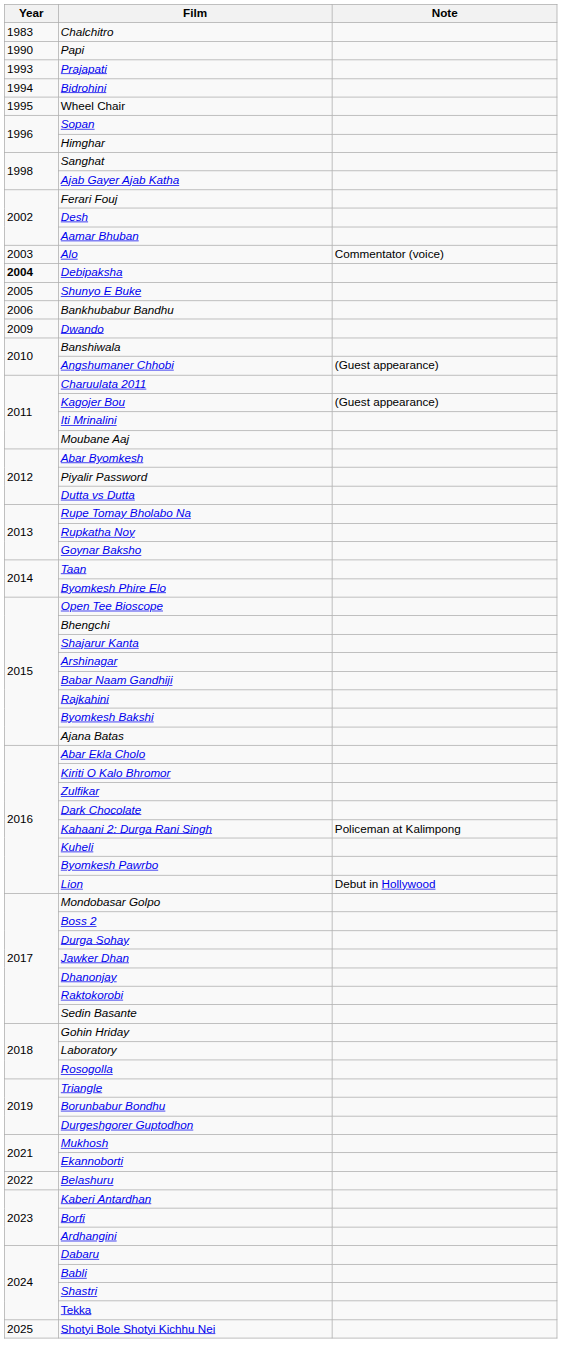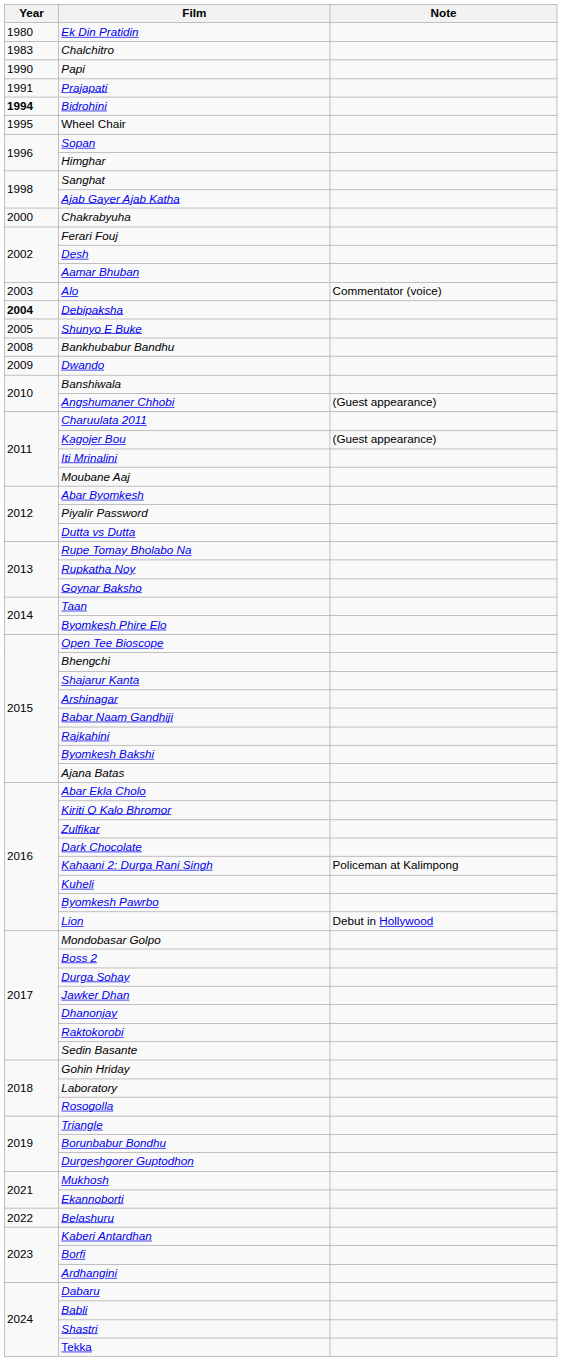+ row: 1980 | Ek Din Pratidin
Prajapati | Year: 1993 -> 1991
Bidrohini | Year: normal -> bold
+ row: 2000 | Chakrabyuha
Bankhubabur Bandhu | Year: 2006 -> 2008
- row: 2025 | Shotyi Bole Shotyi Kichhu Nei
